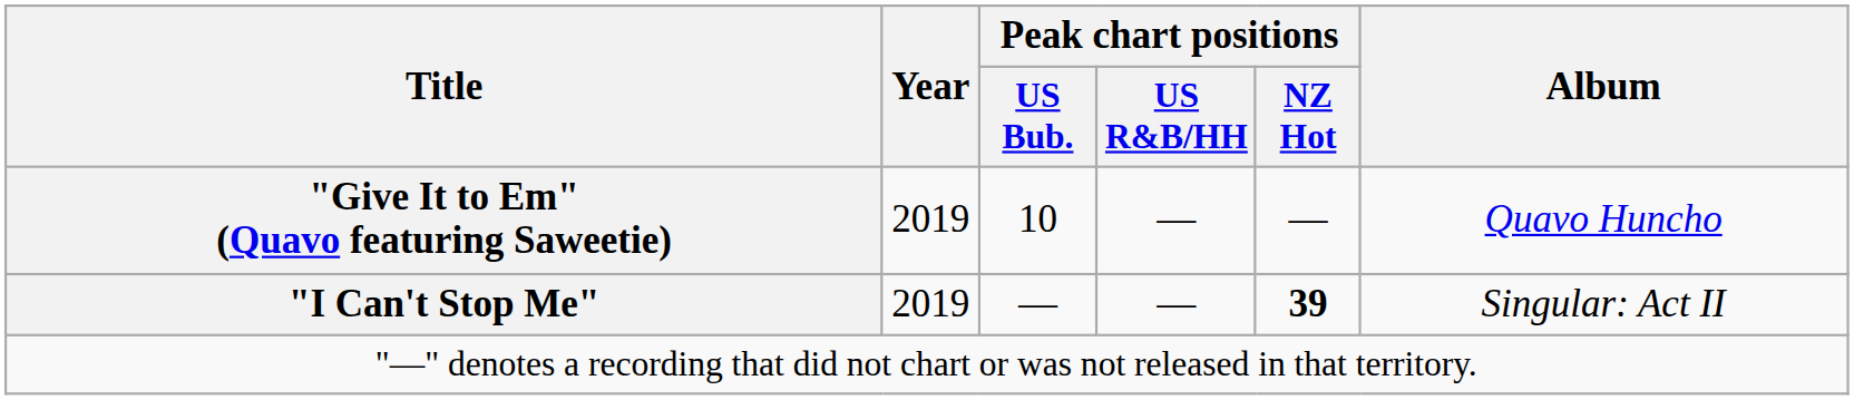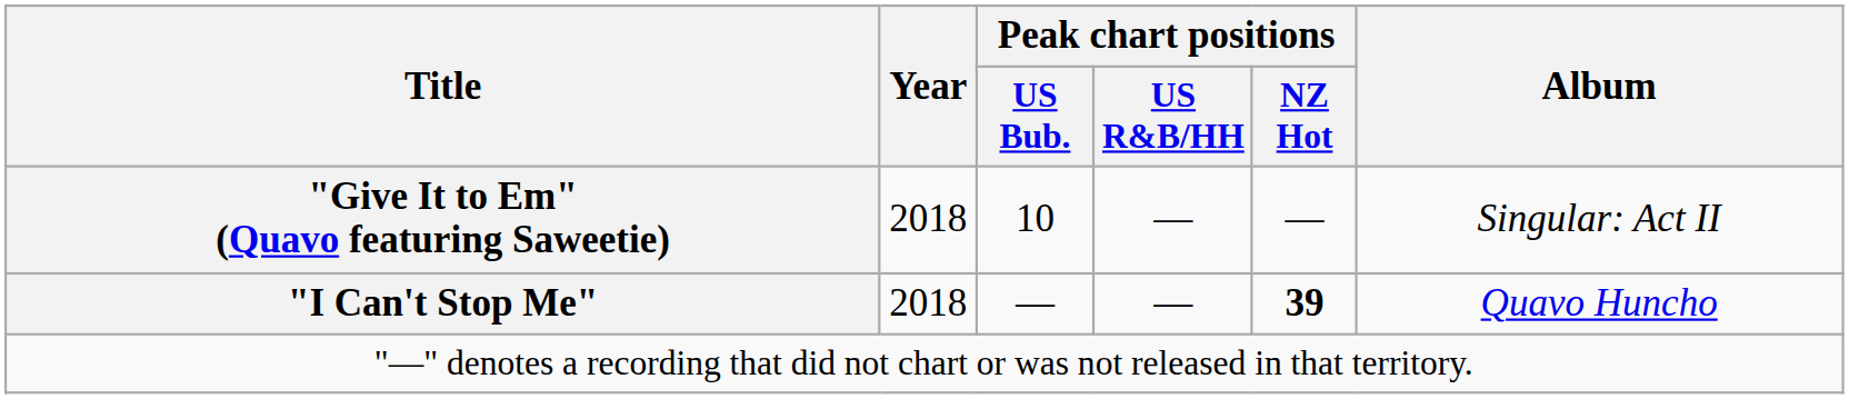"Give It to Em" (Quavo featuring Saweetie) | Year: 2019 -> 2018
"Give It to Em" (Quavo featuring Saweetie) | Album: Quavo Huncho -> Singular: Act II
"I Can't Stop Me" | Year: 2019 -> 2018
"I Can't Stop Me" | Album: Singular: Act II -> Quavo Huncho
